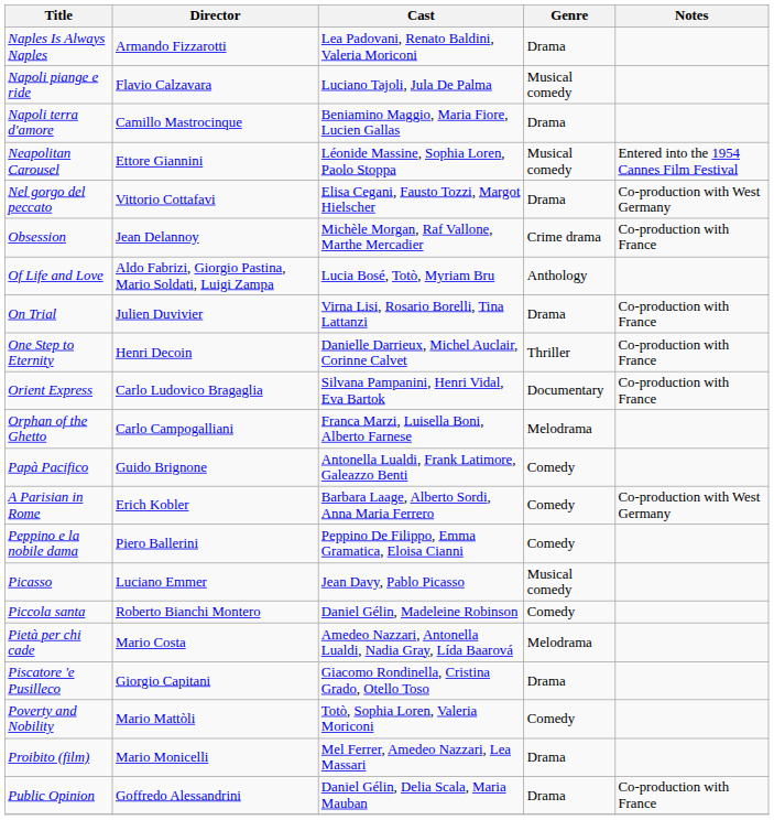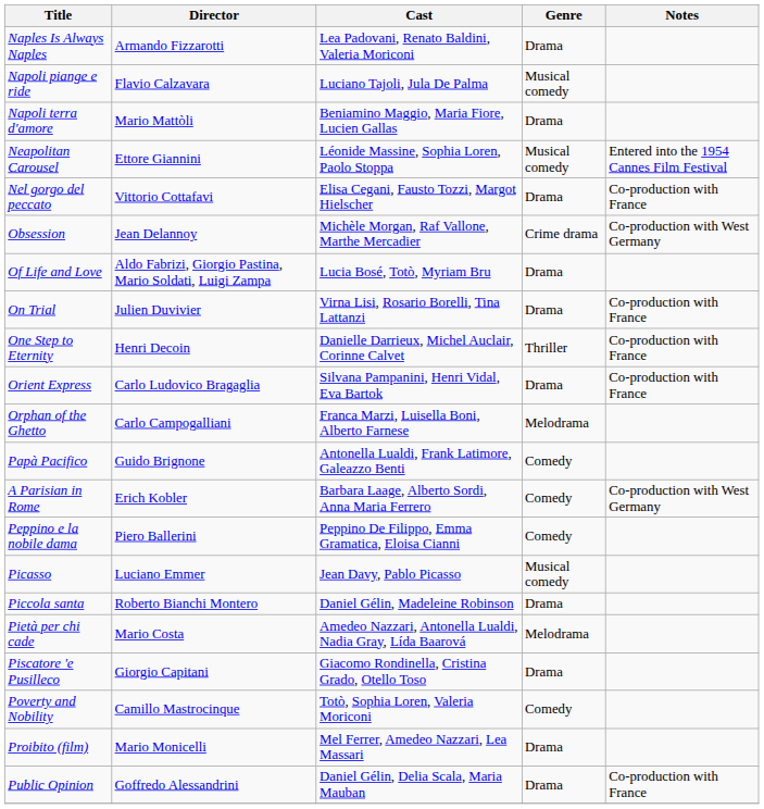Napoli terra d'amore | Director: Camillo Mastrocinque -> Mario Mattòli
Nel gorgo del peccato | Notes: Co-production with West Germany -> Co-production with France
Obsession | Notes: Co-production with France -> Co-production with West Germany
Of Life and Love | Genre: Anthology -> Drama
Orient Express | Genre: Documentary -> Drama
Piccola santa | Genre: Comedy -> Drama
Poverty and Nobility | Director: Mario Mattòli -> Camillo Mastrocinque
